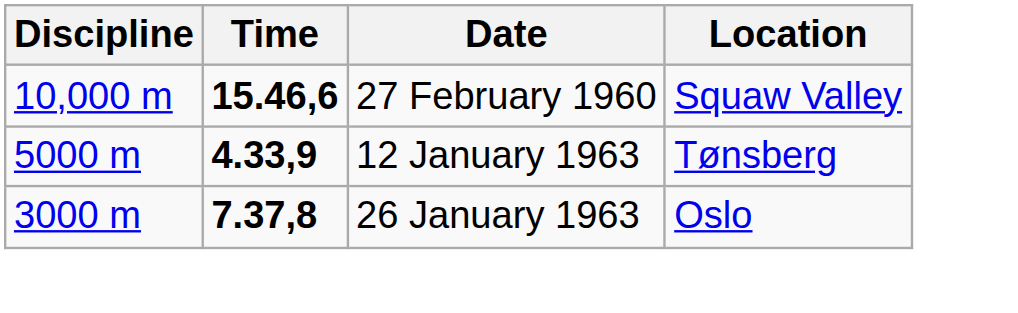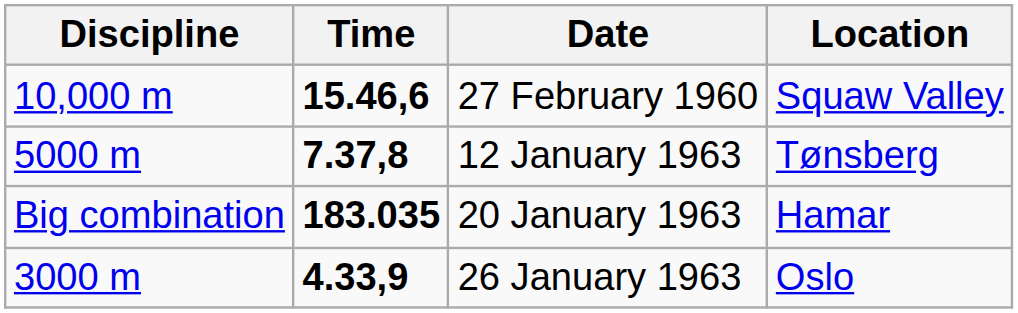12 January 1963 | Time: 4.33,9 -> 7.37,8
+ row: Big combination | 183.035 | 20 January 1963 | Hamar
26 January 1963 | Time: 7.37,8 -> 4.33,9
